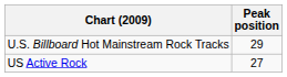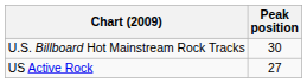U.S. Billboard Hot Mainstream Rock Tracks | Peak position: 29 -> 30
